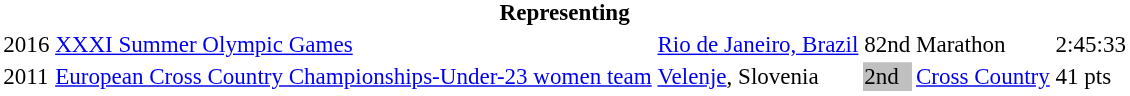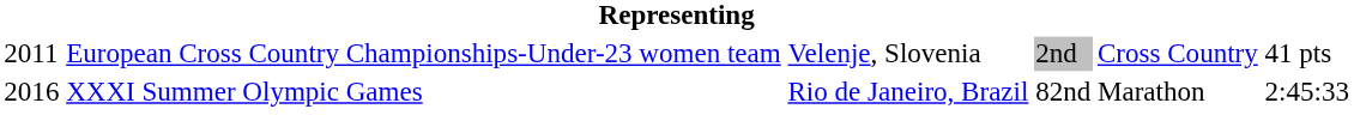rows swapped: European Cross Country Championships-Under-23 women team <-> XXXI Summer Olympic Games
